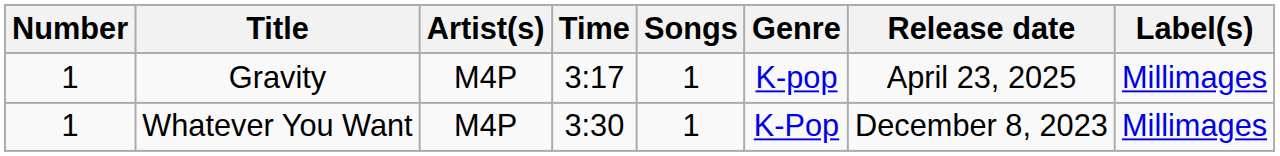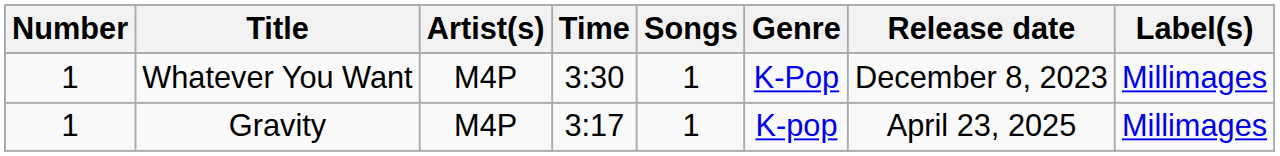rows swapped: Whatever You Want <-> Gravity
